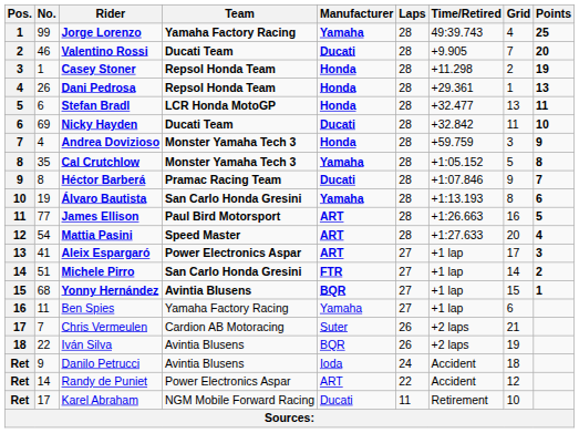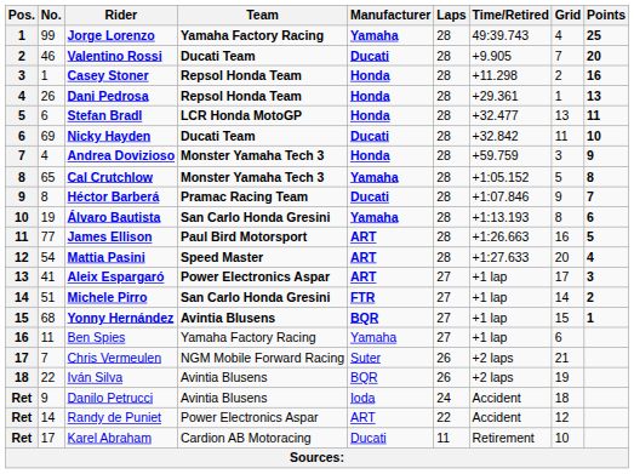Casey Stoner | Points: 19 -> 16
Cal Crutchlow | No.: 35 -> 65
Chris Vermeulen | Team: Cardion AB Motoracing -> NGM Mobile Forward Racing
Karel Abraham | Team: NGM Mobile Forward Racing -> Cardion AB Motoracing
